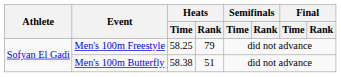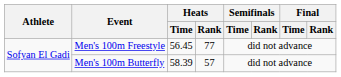Men's 100m Freestyle | Heats / Time: 58.25 -> 56.45
Men's 100m Freestyle | Heats / Rank: 79 -> 77
Men's 100m Butterfly | Heats / Time: 58.38 -> 58.39
Men's 100m Butterfly | Heats / Rank: 51 -> 57
